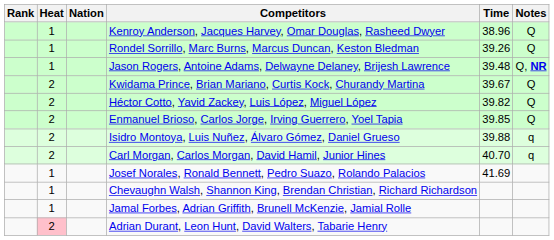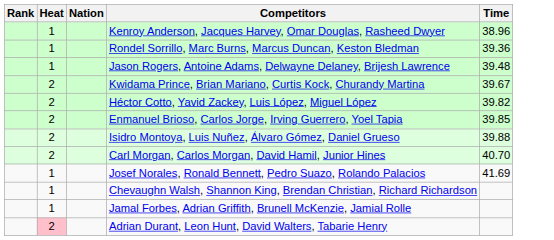- column: Notes | Q | Q | Q, NR | Q | Q | Q | q | q
Rondel Sorrillo, Marc Burns, Marcus Duncan, Keston Bledman | Time: 39.26 -> 39.36
